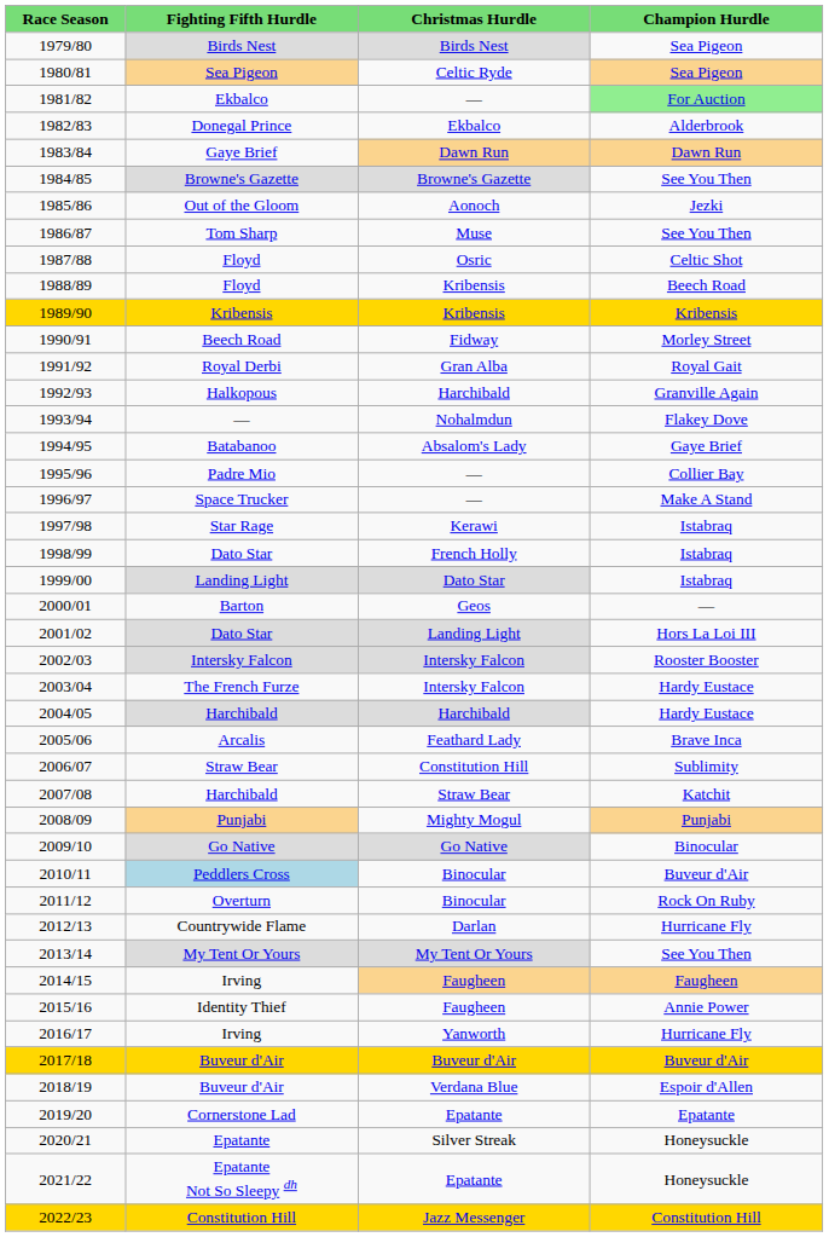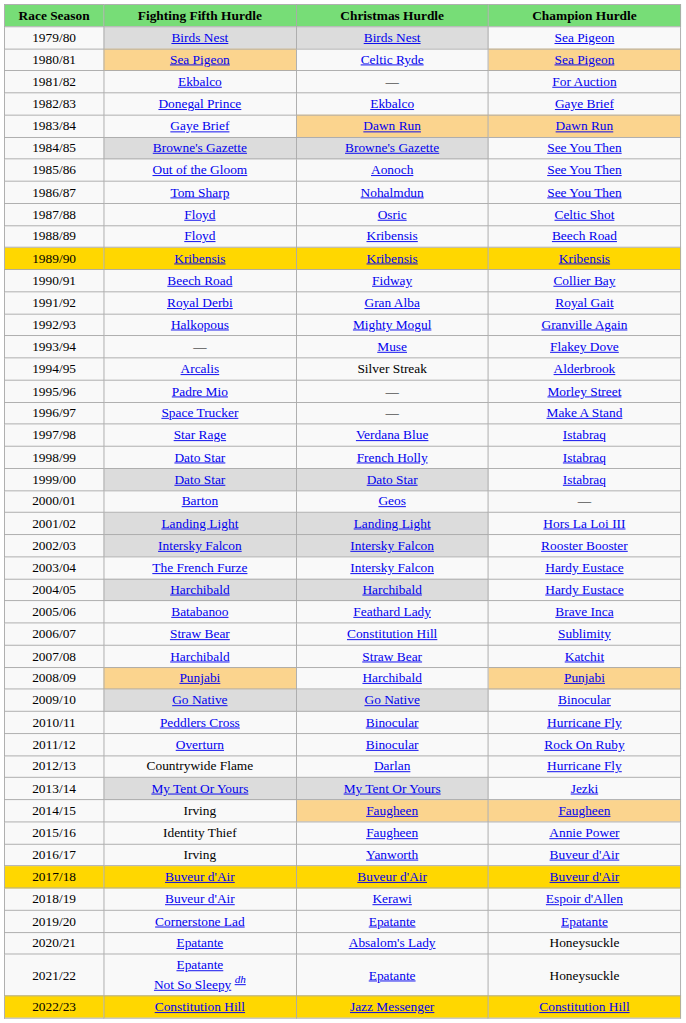1981/82 | column 4: lightgreen background -> no background
1982/83 | column 4: Alderbrook -> Gaye Brief
1985/86 | column 4: Jezki -> See You Then
1986/87 | column 3: Muse -> Nohalmdun
1990/91 | column 4: Morley Street -> Collier Bay
1992/93 | column 3: Harchibald -> Mighty Mogul
1993/94 | column 3: Nohalmdun -> Muse
1994/95 | column 2: Batabanoo -> Arcalis
1994/95 | column 3: Absalom's Lady -> Silver Streak
1994/95 | column 4: Gaye Brief -> Alderbrook
1995/96 | column 4: Collier Bay -> Morley Street
1997/98 | column 3: Kerawi -> Verdana Blue
1999/00 | column 2: Landing Light -> Dato Star
2001/02 | column 2: Dato Star -> Landing Light
2005/06 | column 2: Arcalis -> Batabanoo
2008/09 | column 3: Mighty Mogul -> Harchibald
2010/11 | column 2: lightblue background -> no background
2010/11 | column 4: Buveur d'Air -> Hurricane Fly
2013/14 | column 4: See You Then -> Jezki
2016/17 | column 4: Hurricane Fly -> Buveur d'Air
2018/19 | column 3: Verdana Blue -> Kerawi
2020/21 | column 3: Silver Streak -> Absalom's Lady
